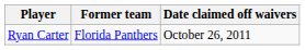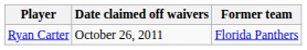columns swapped: Former team <-> Date claimed off waivers
